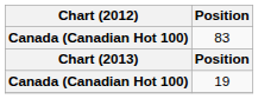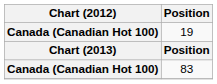rows swapped: 19 <-> 83
